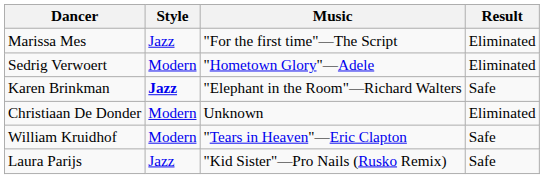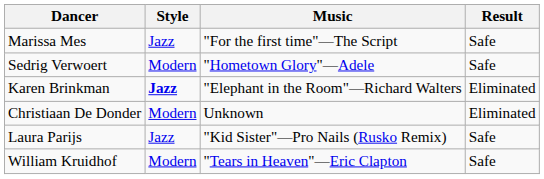Marissa Mes | Result: Eliminated -> Safe
Sedrig Verwoert | Result: Eliminated -> Safe
Karen Brinkman | Result: Safe -> Eliminated
rows swapped: Laura Parijs <-> William Kruidhof
